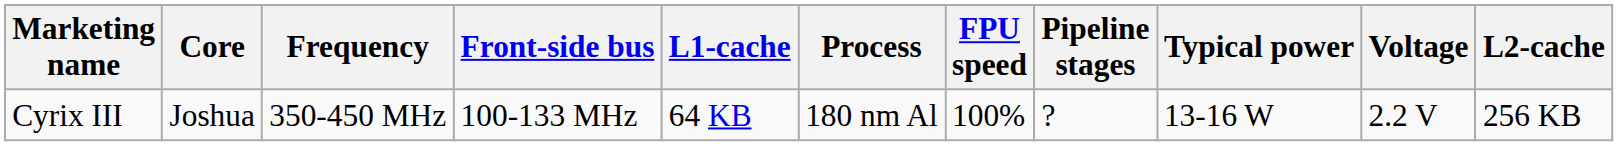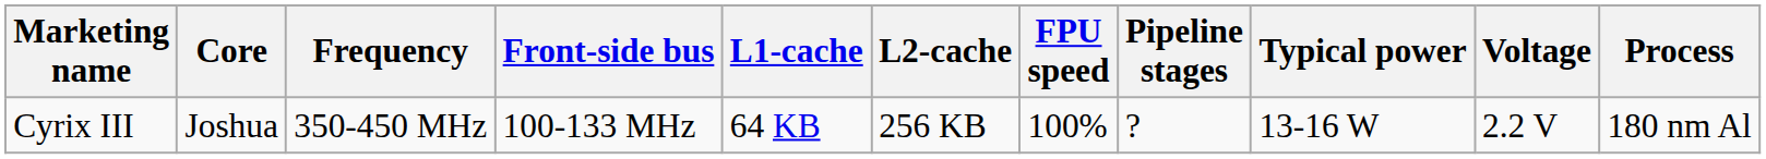columns swapped: L2-cache <-> Process
